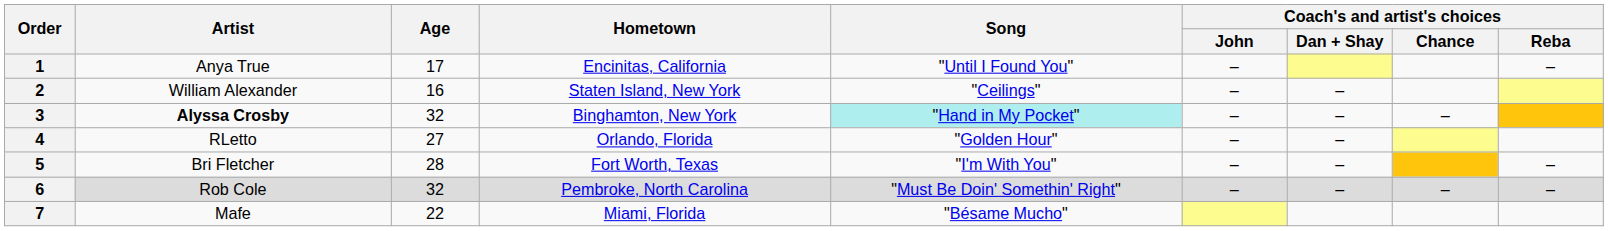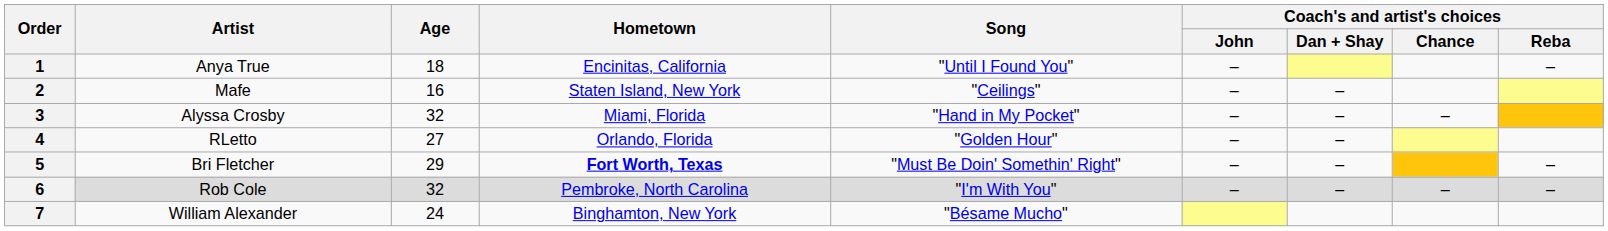1 | Age: 17 -> 18
2 | Artist: William Alexander -> Mafe
3 | Artist: bold -> normal
3 | Hometown: Binghamton, New York -> Miami, Florida
3 | Song: paleturquoise background -> no background
5 | Age: 28 -> 29
5 | Hometown: normal -> bold
5 | Song: "I'm With You" -> "Must Be Doin' Somethin' Right"
6 | Song: "Must Be Doin' Somethin' Right" -> "I'm With You"
7 | Artist: Mafe -> William Alexander
7 | Age: 22 -> 24
7 | Hometown: Miami, Florida -> Binghamton, New York
